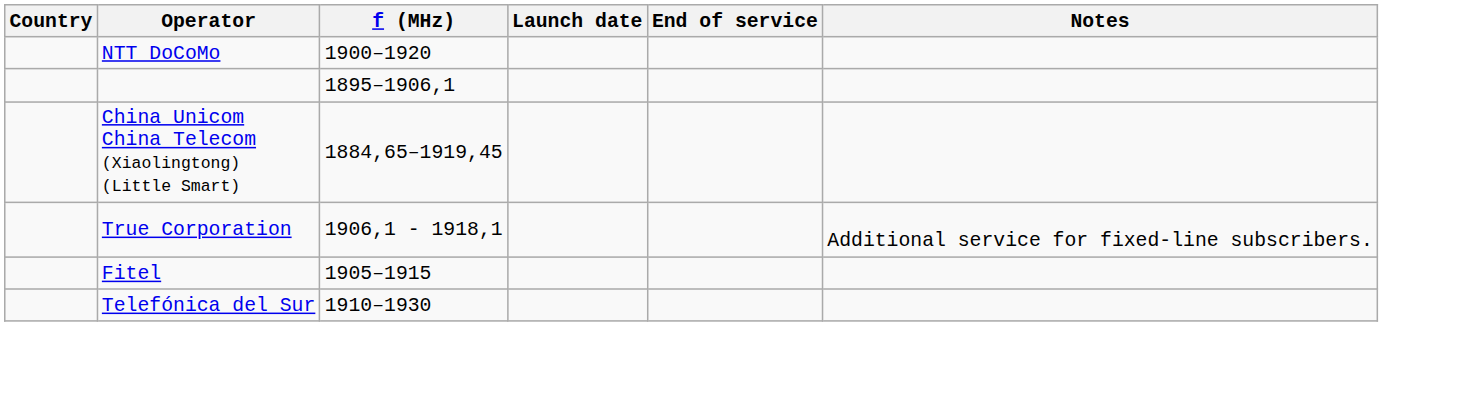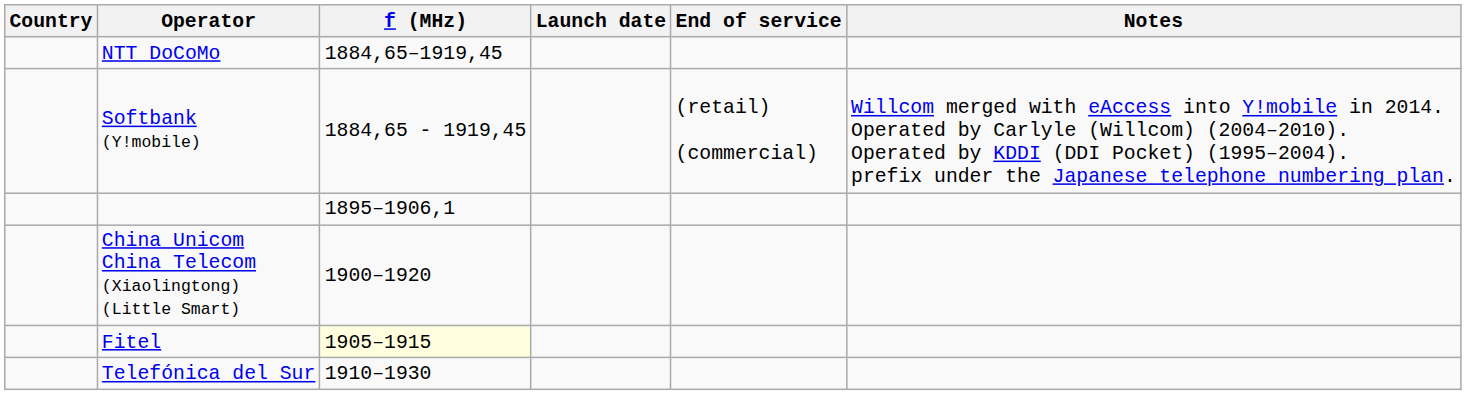NTT DoCoMo | f (MHz): 1900–1920 -> 1884,65–1919,45
+ row: Softbank (Y!mobile) | 1884,65 - 1919,45 | (retail) (commercial) | Willcom merged with eAccess into Y!mobile in 2014. Operated by Carlyle (Willcom) (2004–2010). Operated by KDDI (DDI Pocket) (1995–2004). prefix under the Japanese telephone numbering plan.
China Unicom China Telecom (Xiaolingtong) (Little Smart) | f (MHz): 1884,65–1919,45 -> 1900–1920
- row: True Corporation | 1906,1 - 1918,1 | Additional service for fixed-line subscribers.
Fitel | f (MHz): no background -> lightyellow background
